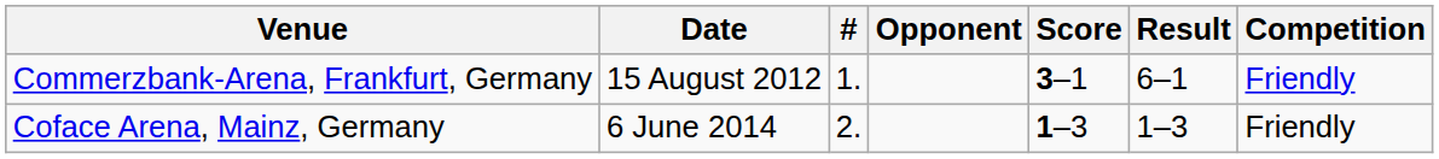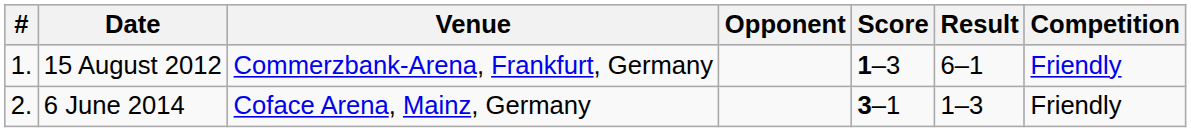columns swapped: # <-> Venue
15 August 2012 | Score: 3–1 -> 1–3
6 June 2014 | Score: 1–3 -> 3–1
